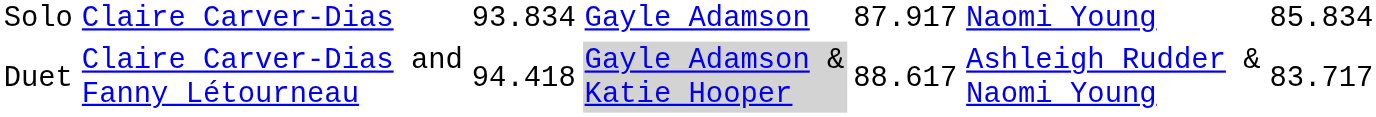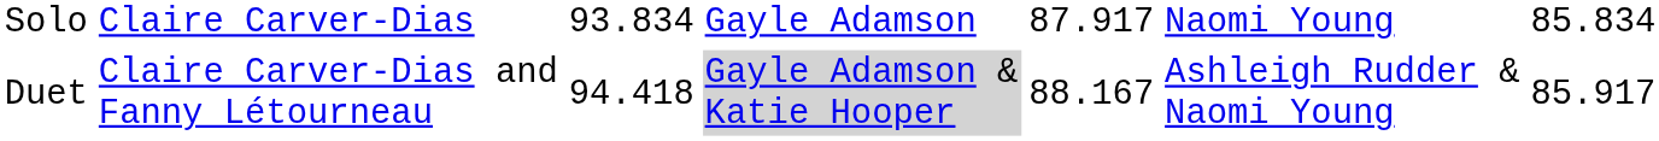Duet | column 5: 88.617 -> 88.167
Duet | column 7: 83.717 -> 85.917
